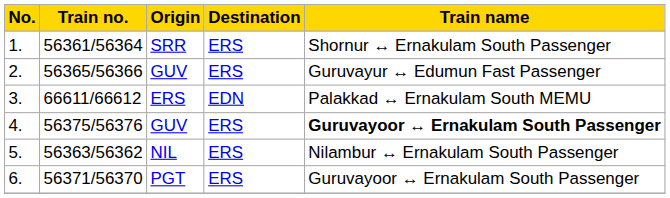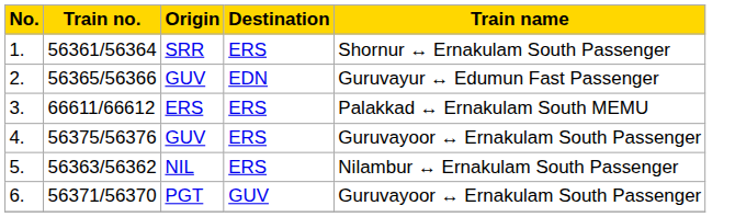2. | Destination: ERS -> EDN
3. | Destination: EDN -> ERS
4. | Train name: bold -> normal
6. | Destination: ERS -> GUV
